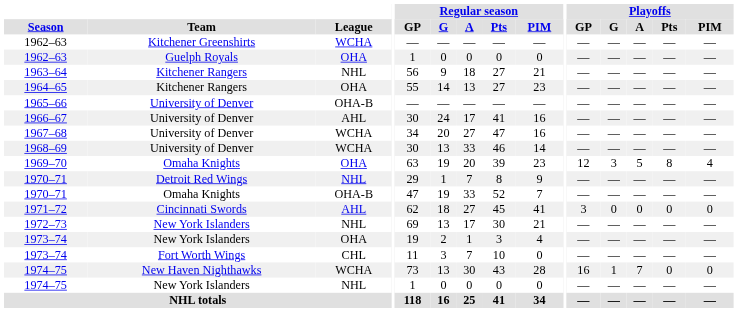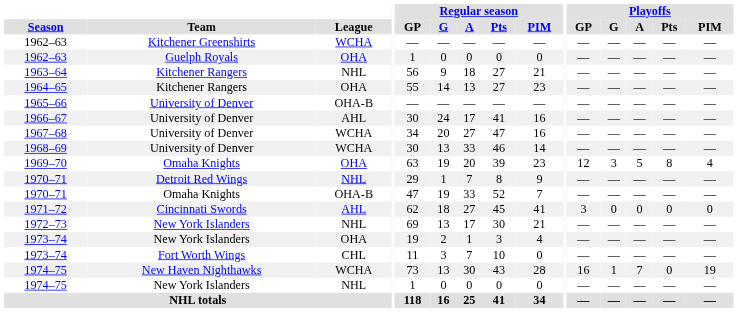1974–75 / New Haven Nighthawks | Playoffs / PIM: 0 -> 19
